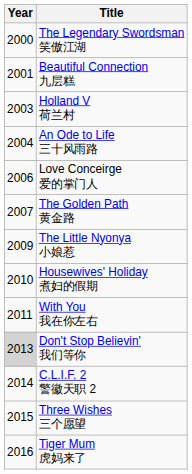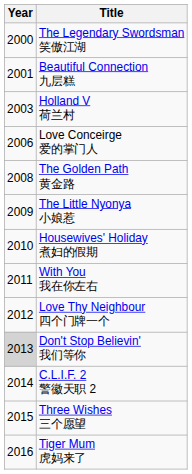- row: 2004 | An Ode to Life 三十风雨路
The Golden Path 黄金路 | Year: 2007 -> 2008
+ row: 2012 | Love Thy Neighbour 四个门牌一个
